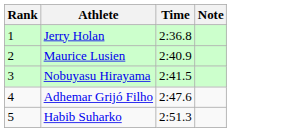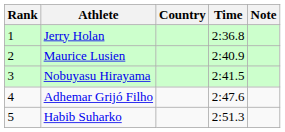+ column: Country
